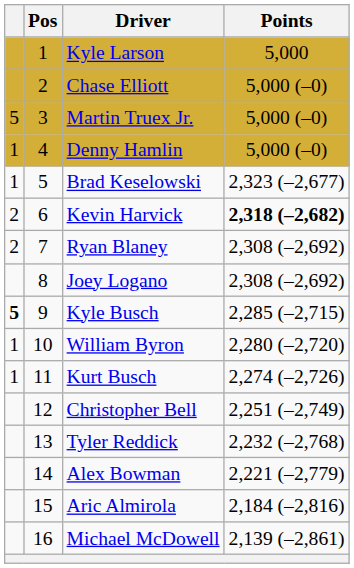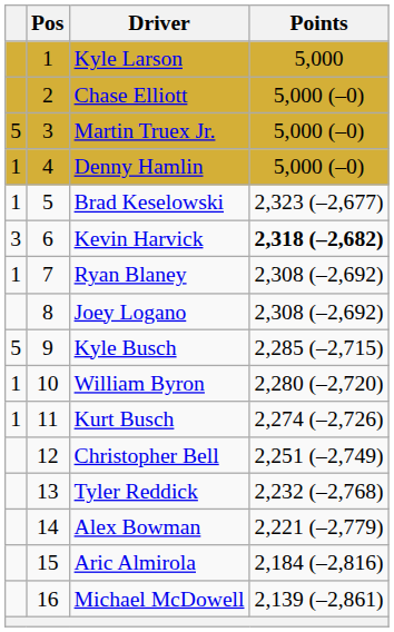Kevin Harvick | column 1: 2 -> 3
Ryan Blaney | column 1: 2 -> 1
Kyle Busch | column 1: bold -> normal
